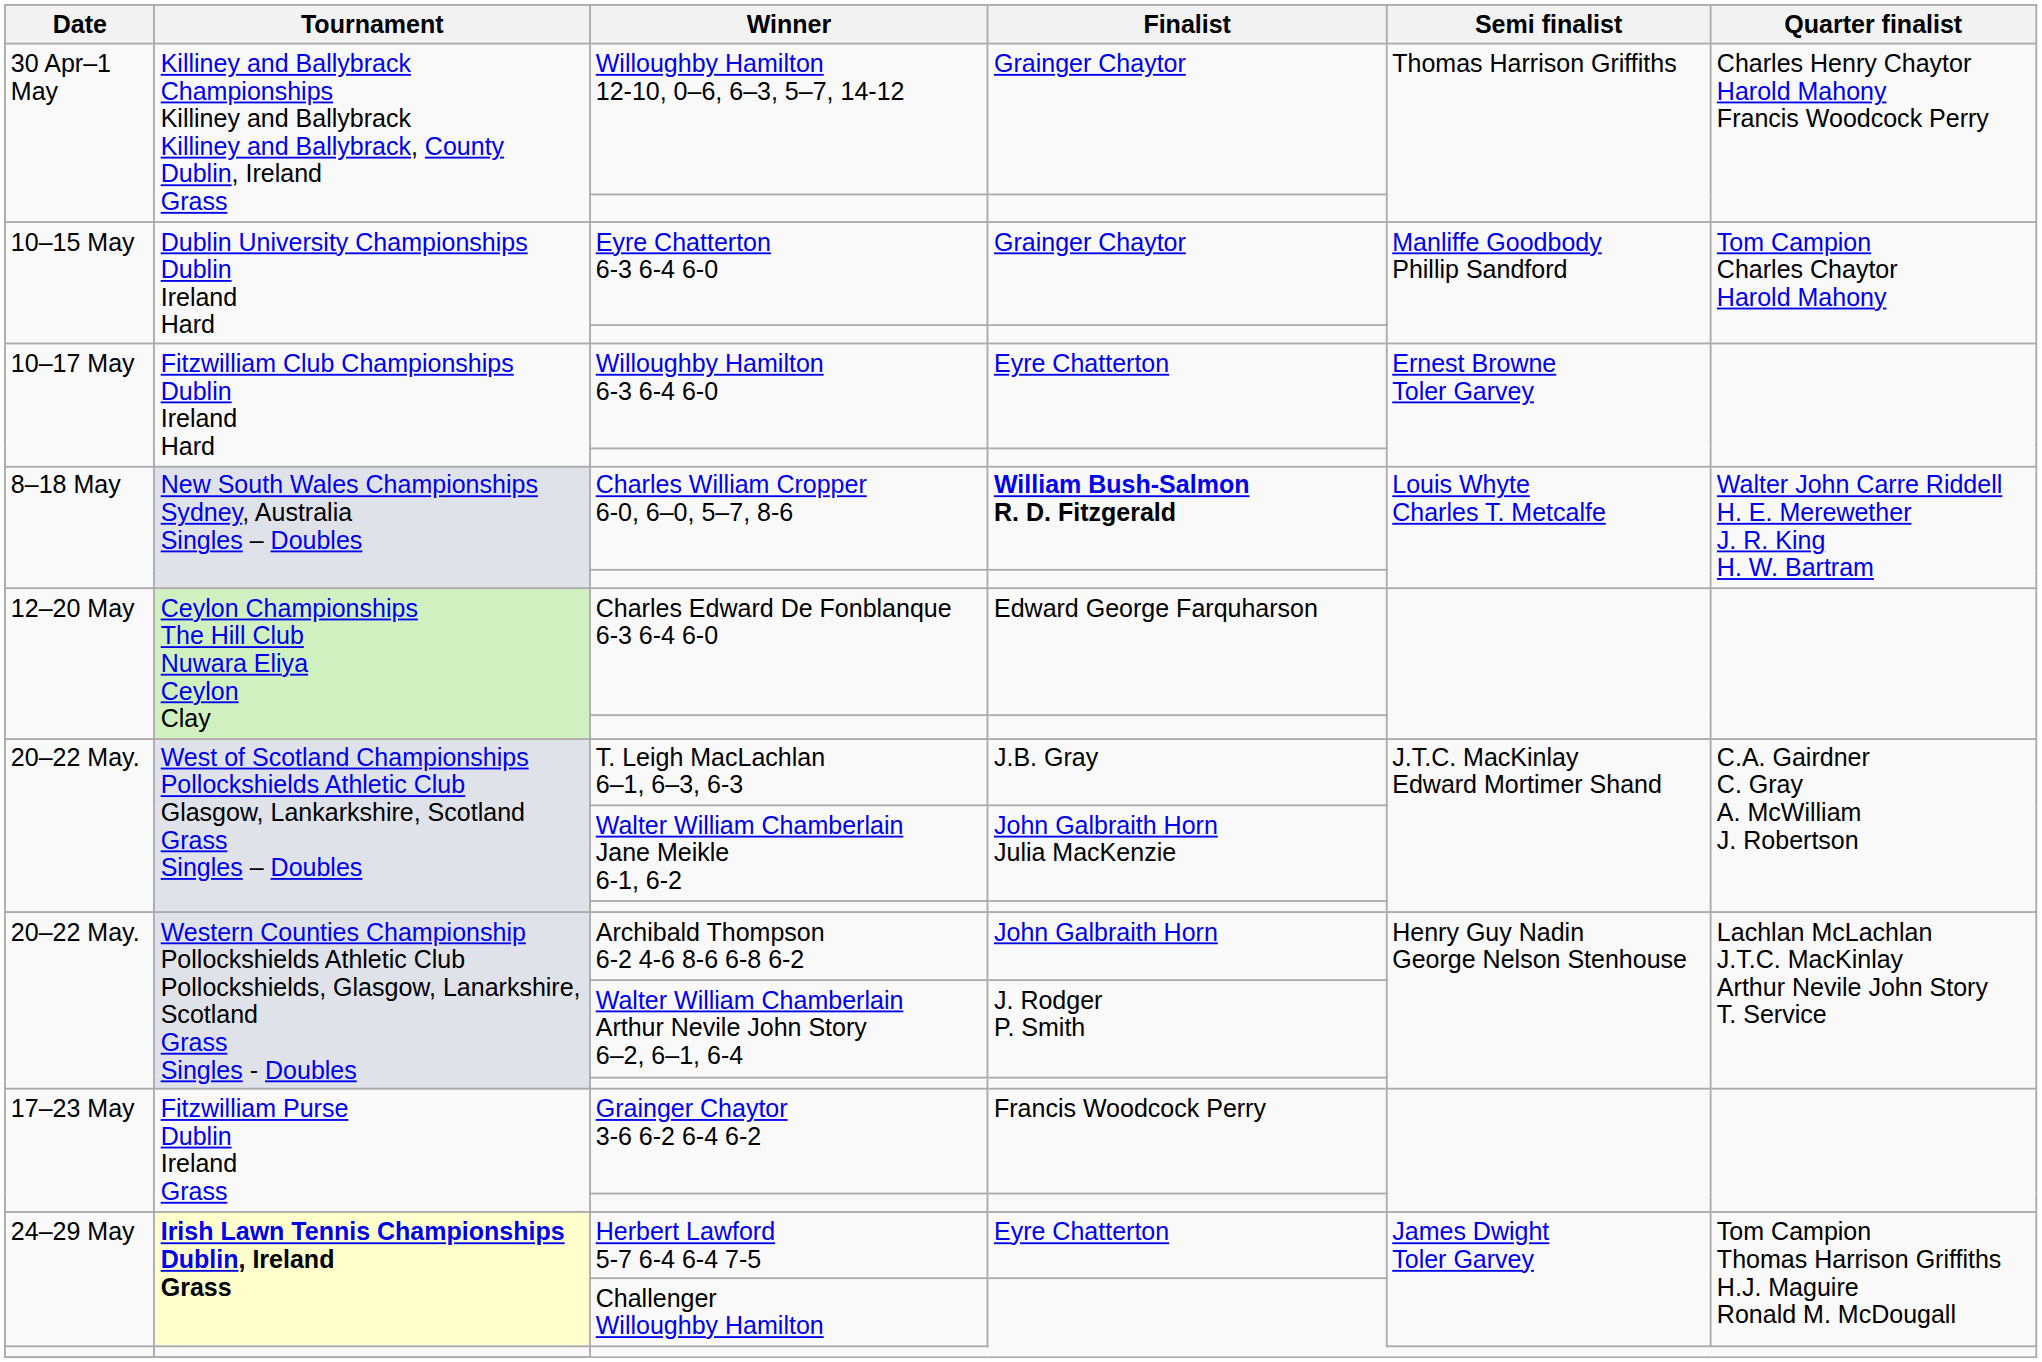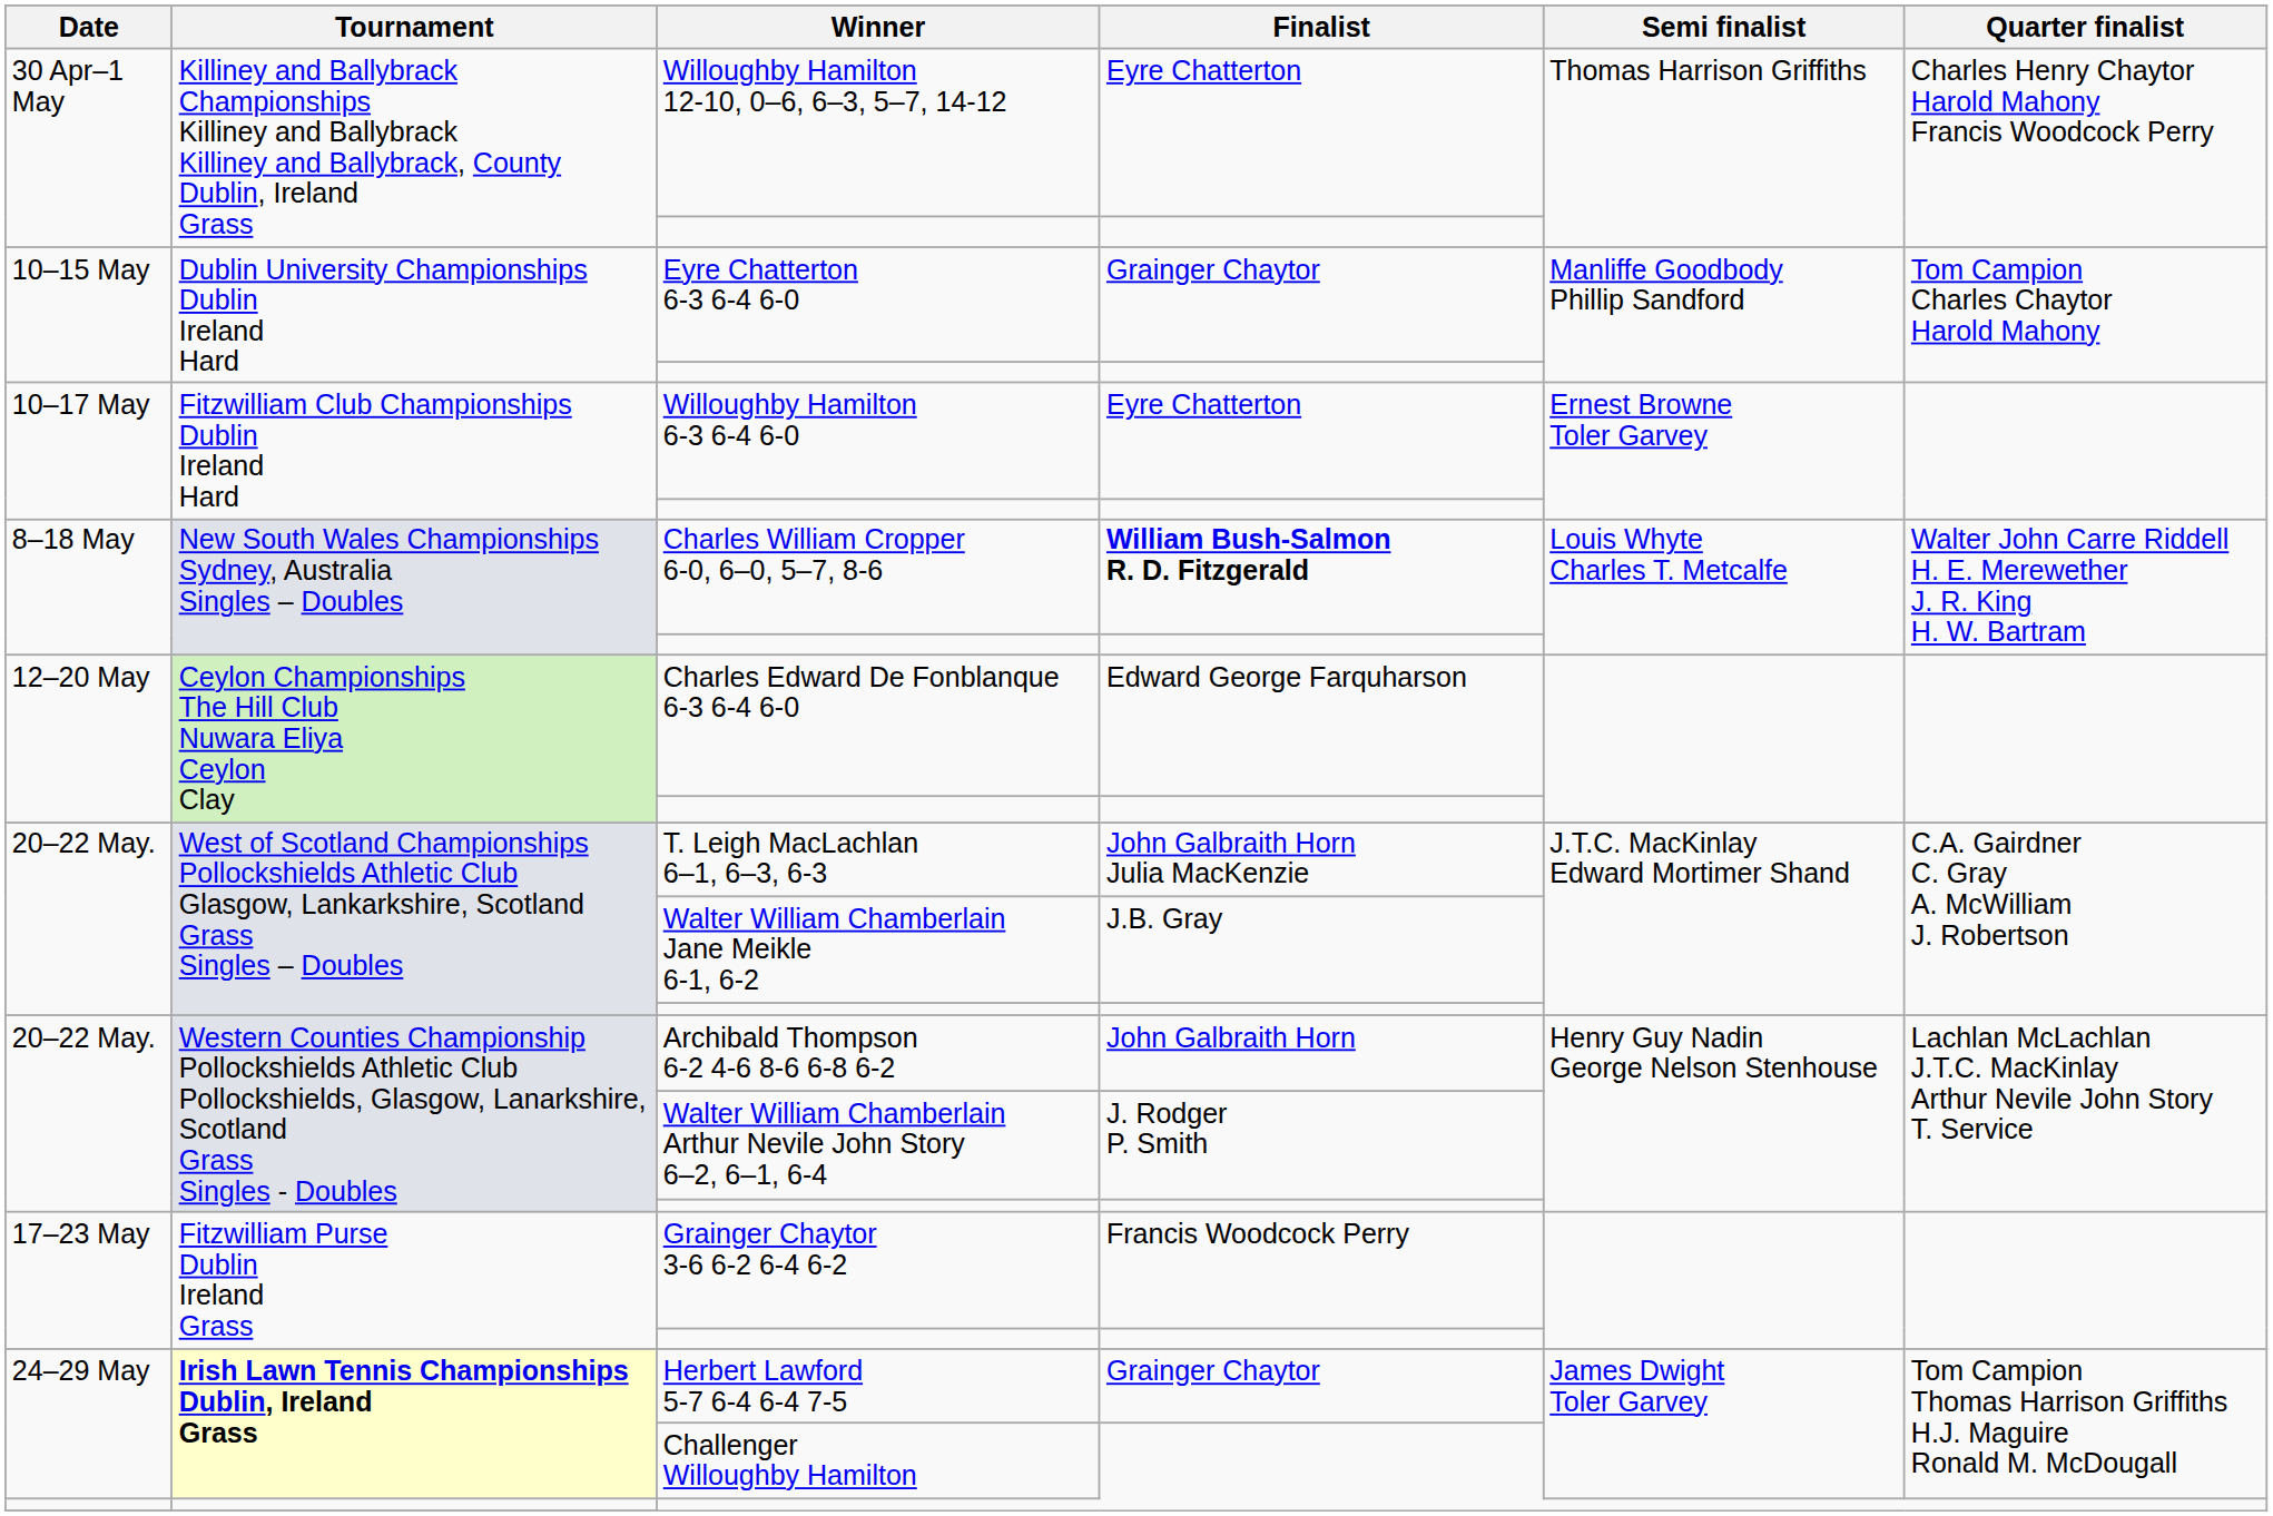Willoughby Hamilton 12-10, 0–6, 6–3, 5–7, 14-12 | Finalist: Grainger Chaytor -> Eyre Chatterton
T. Leigh MacLachlan 6–1, 6–3, 6-3 | Finalist: J.B. Gray -> John Galbraith Horn Julia MacKenzie
Walter William Chamberlain Jane Meikle 6-1, 6-2 | Finalist: John Galbraith Horn Julia MacKenzie -> J.B. Gray
Herbert Lawford 5-7 6-4 6-4 7-5 | Finalist: Eyre Chatterton -> Grainger Chaytor
